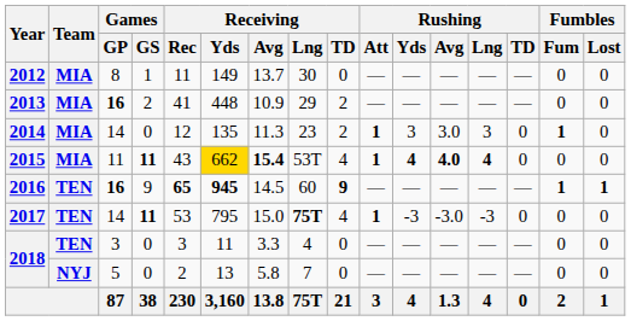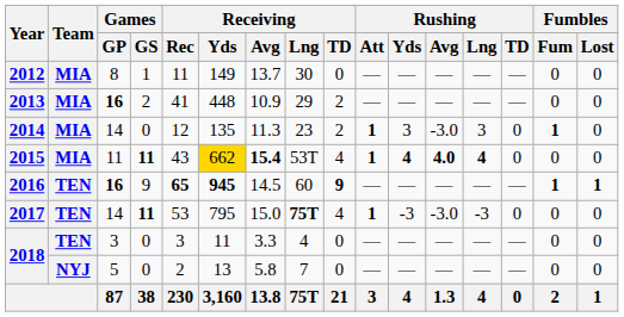2014 | Rushing / Avg: 3.0 -> -3.0
